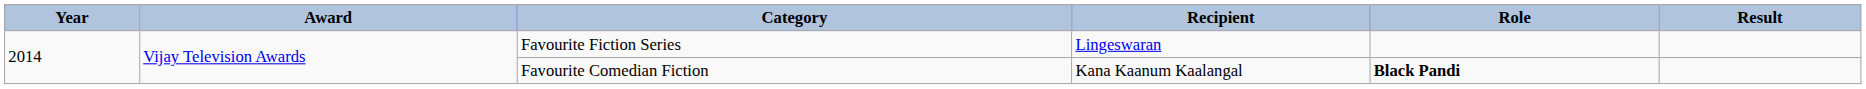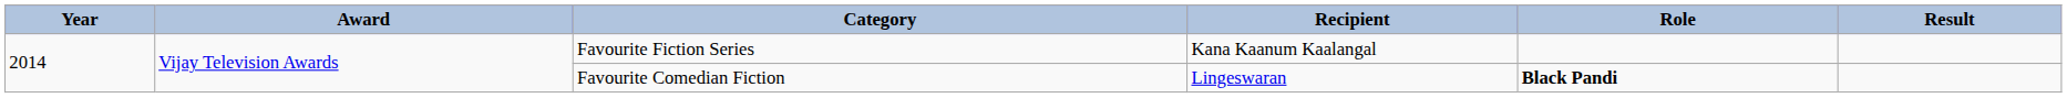Favourite Fiction Series | Recipient: Lingeswaran -> Kana Kaanum Kaalangal
Favourite Comedian Fiction | Recipient: Kana Kaanum Kaalangal -> Lingeswaran
